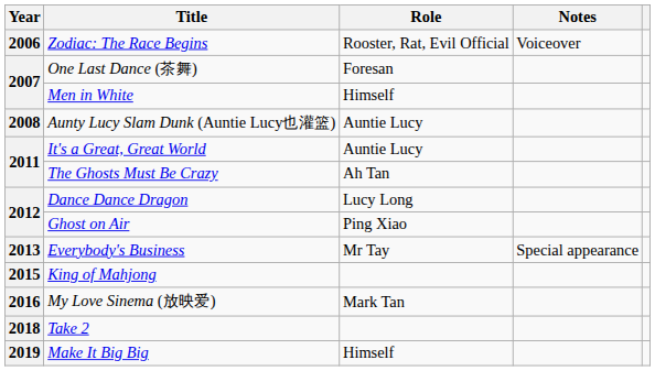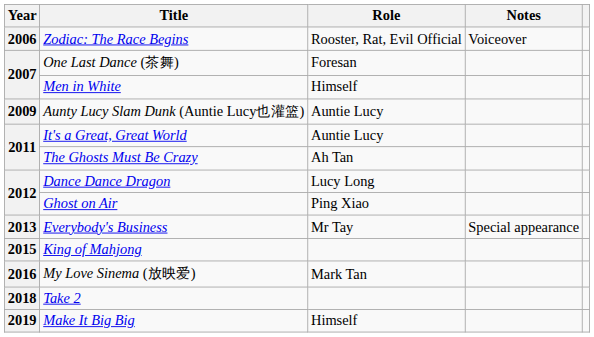Aunty Lucy Slam Dunk (Auntie Lucy也灌篮) | Year: 2008 -> 2009
